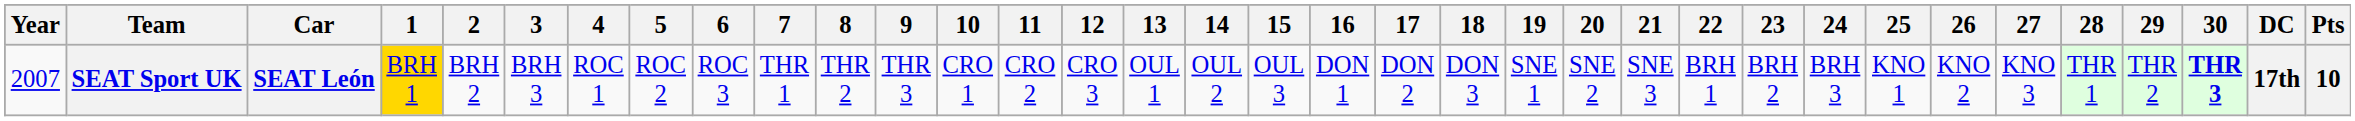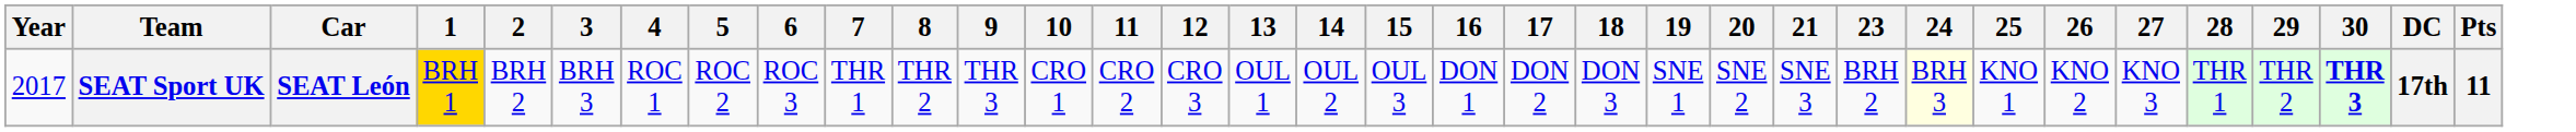- column: 22 | BRH 1
SEAT Sport UK | Year: 2007 -> 2017
SEAT Sport UK | 24: no background -> lightyellow background
SEAT Sport UK | Pts: 10 -> 11
